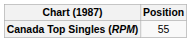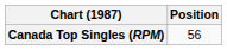Canada Top Singles (RPM) | Position: 55 -> 56
